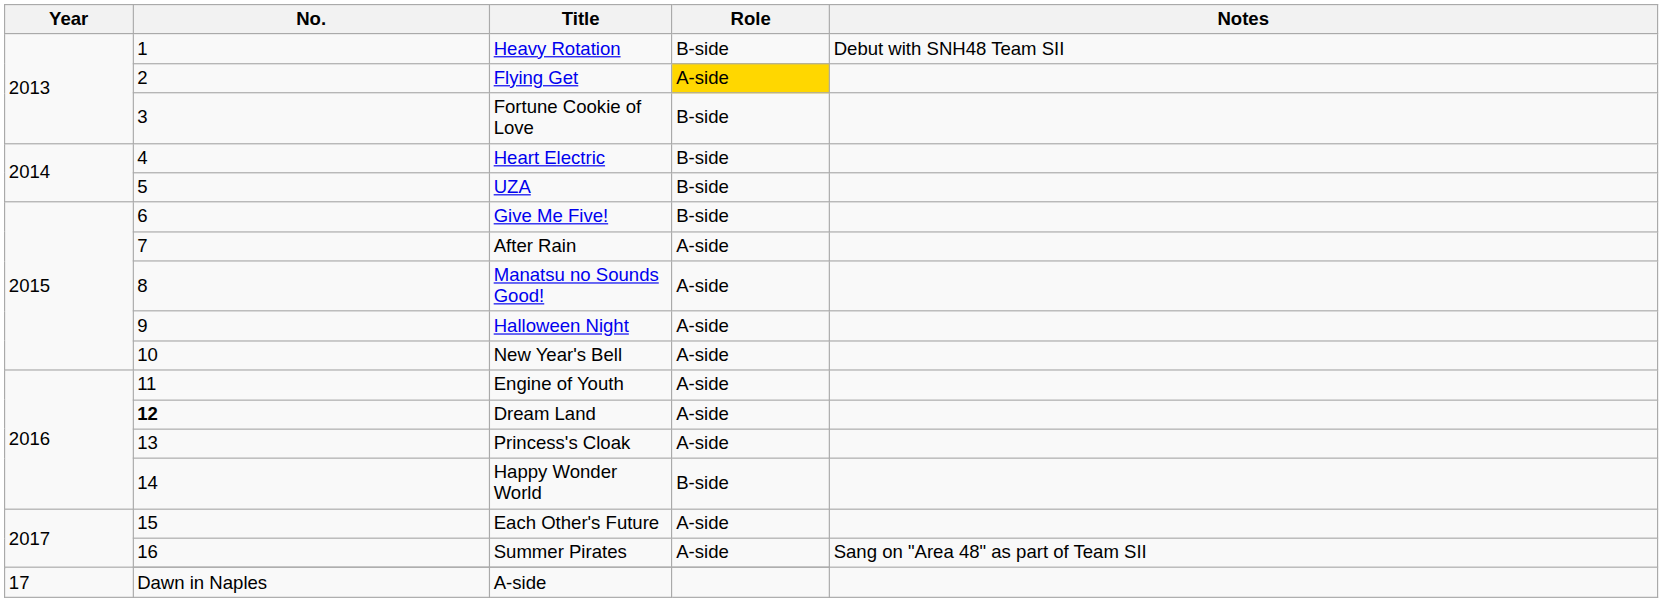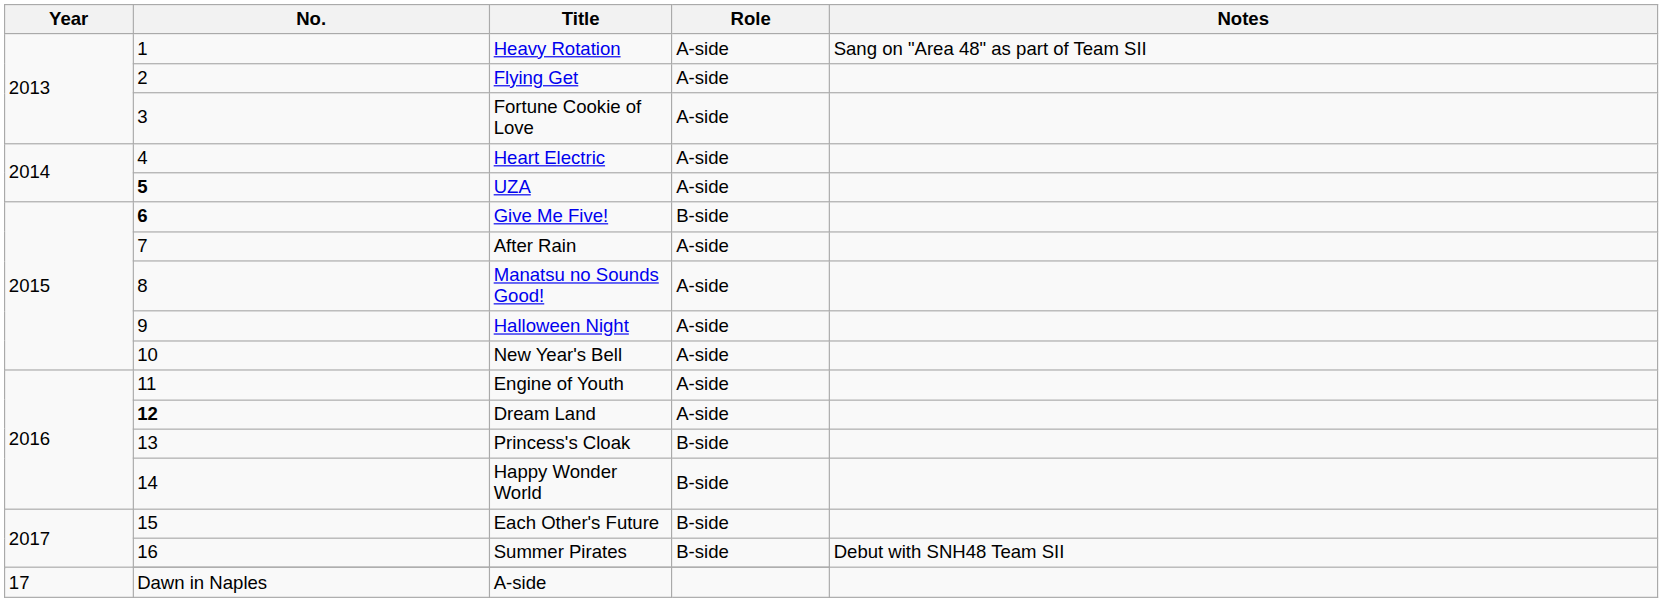Heavy Rotation | Role: B-side -> A-side
Heavy Rotation | Notes: Debut with SNH48 Team SII -> Sang on "Area 48" as part of Team SII
Flying Get | Role: gold background -> no background
Fortune Cookie of Love | Role: B-side -> A-side
Heart Electric | Role: B-side -> A-side
UZA | No.: normal -> bold
UZA | Role: B-side -> A-side
Give Me Five! | No.: normal -> bold
Princess's Cloak | Role: A-side -> B-side
Each Other's Future | Role: A-side -> B-side
Summer Pirates | Role: A-side -> B-side
Summer Pirates | Notes: Sang on "Area 48" as part of Team SII -> Debut with SNH48 Team SII
